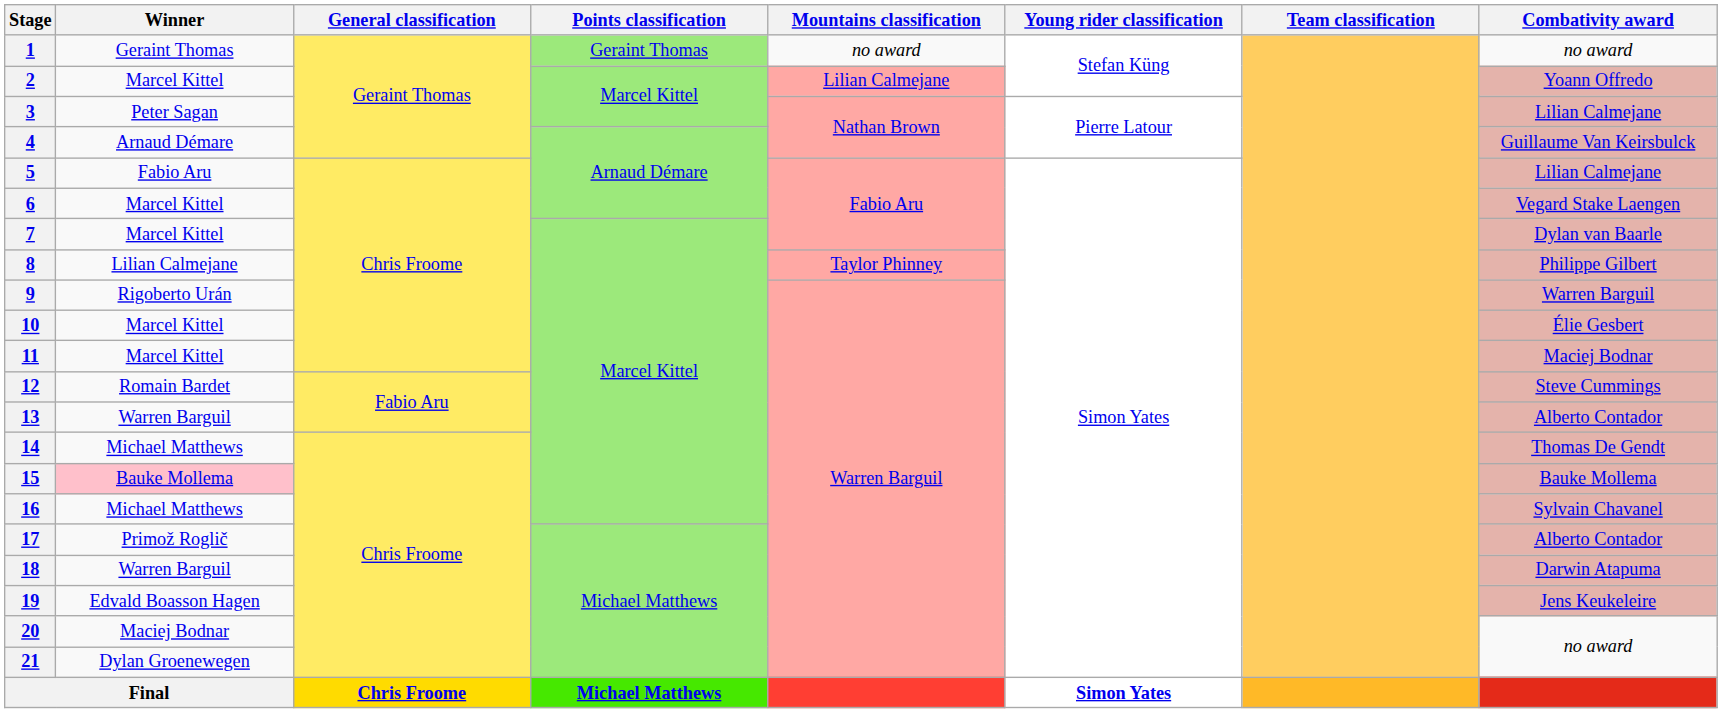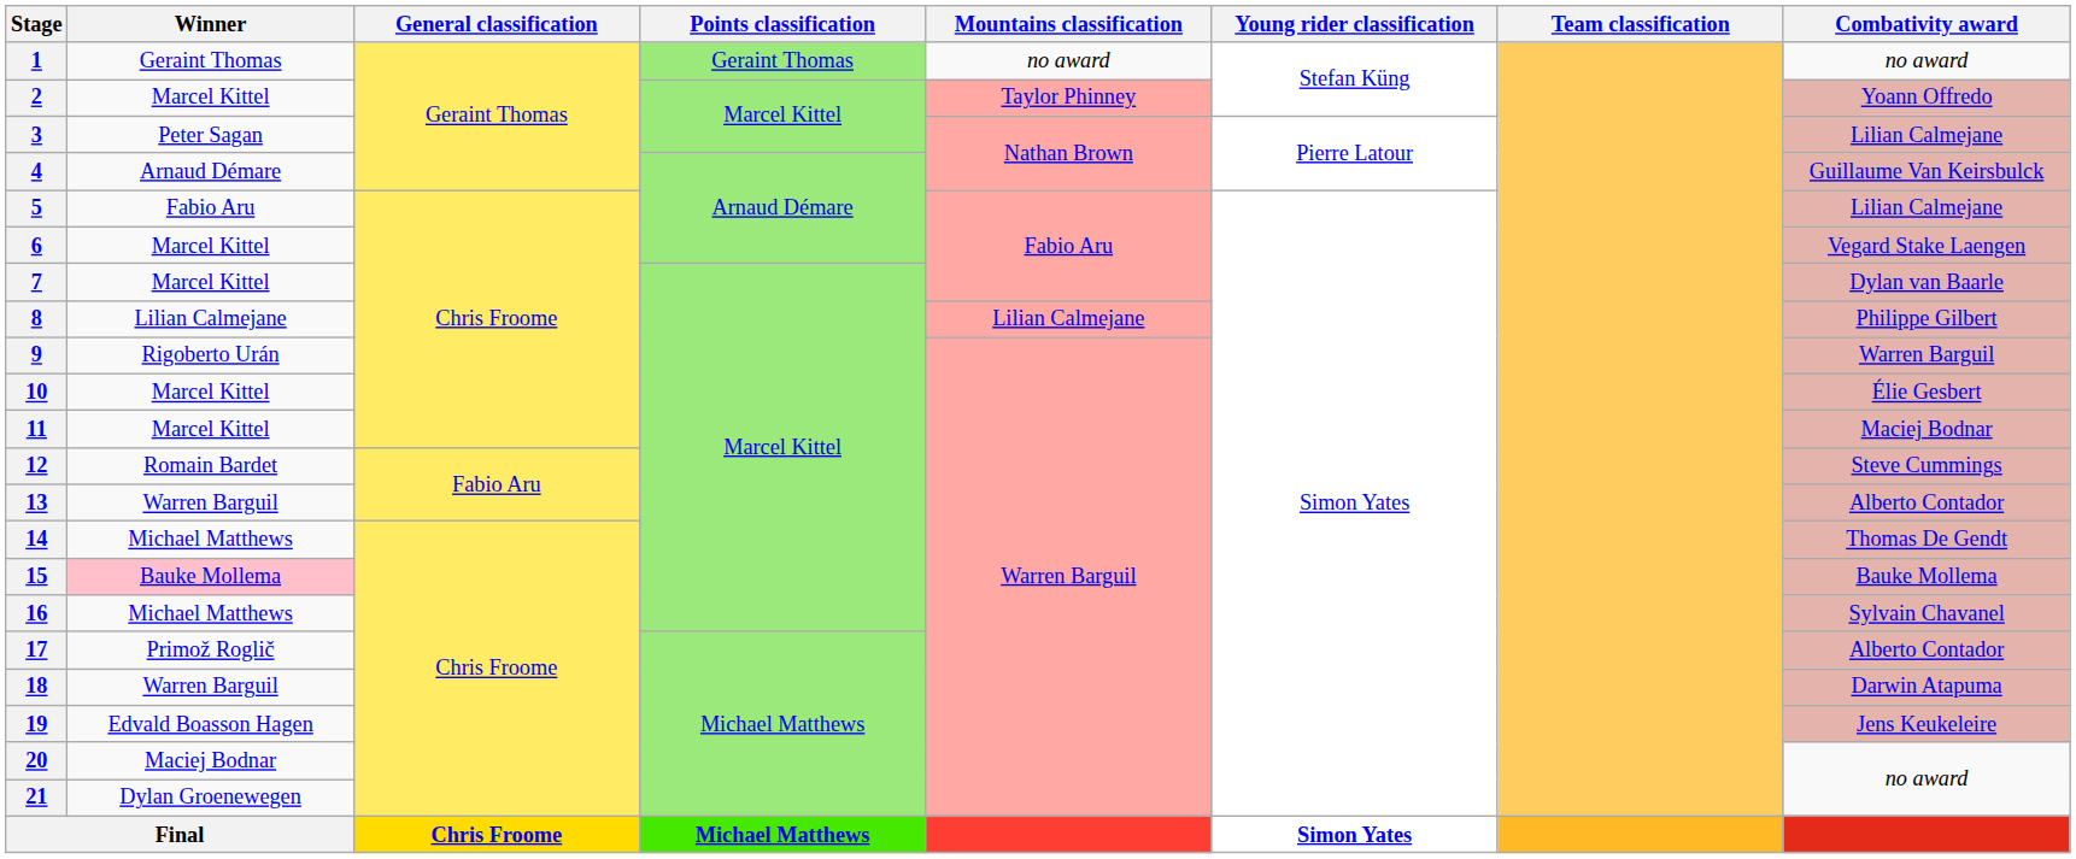2 | Mountains classification: Lilian Calmejane -> Taylor Phinney
8 | Mountains classification: Taylor Phinney -> Lilian Calmejane
